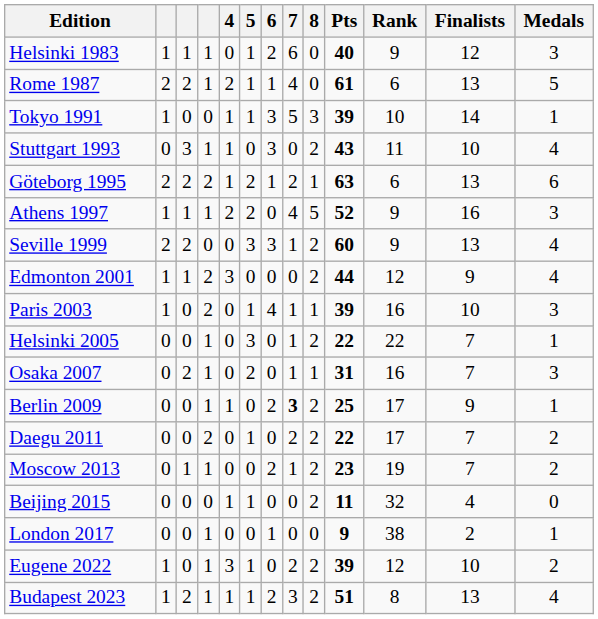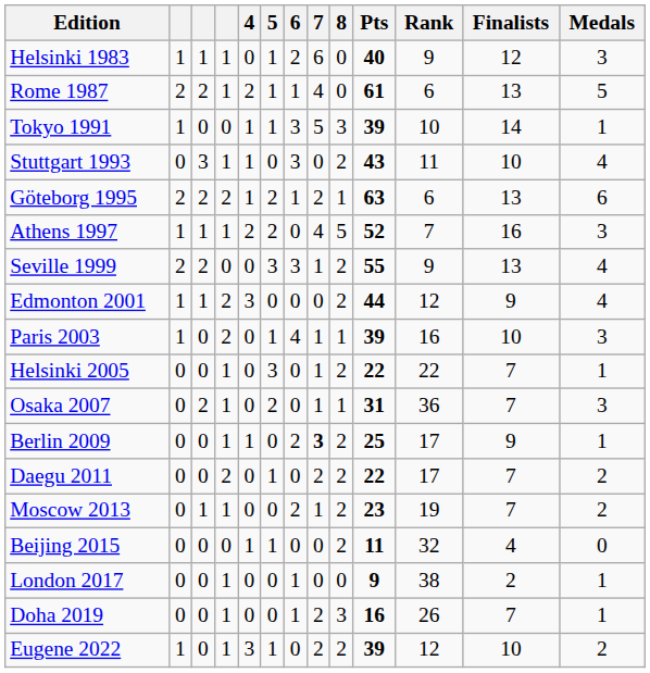Athens 1997 | Rank: 9 -> 7
Seville 1999 | Pts: 60 -> 55
Osaka 2007 | Rank: 16 -> 36
+ row: Doha 2019 | 0 | 0 | 1 | 0 | 0 | 1 | 2 | 3 | 16 | 26 | 7 | 1
- row: Budapest 2023 | 1 | 2 | 1 | 1 | 1 | 2 | 3 | 2 | 51 | 8 | 13 | 4
